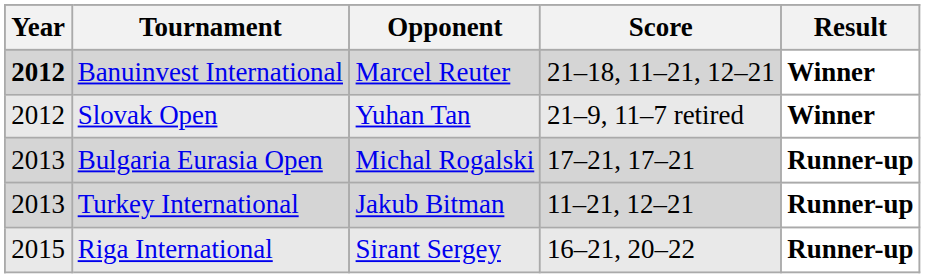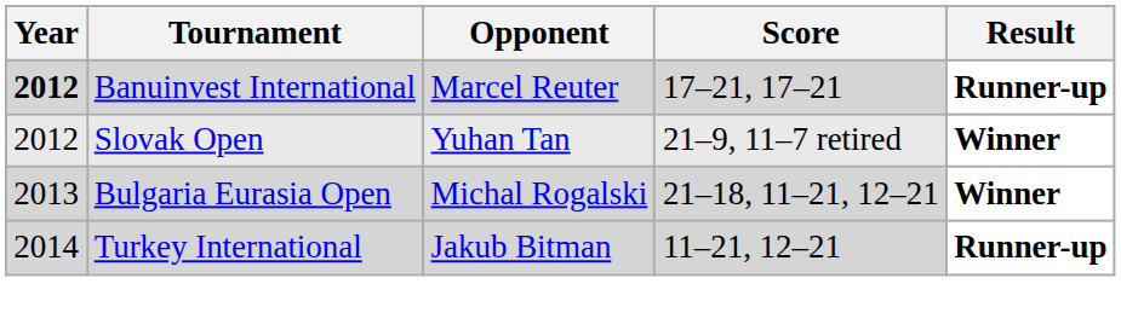Banuinvest International | Score: 21–18, 11–21, 12–21 -> 17–21, 17–21
Banuinvest International | Result: Winner -> Runner-up
Bulgaria Eurasia Open | Score: 17–21, 17–21 -> 21–18, 11–21, 12–21
Bulgaria Eurasia Open | Result: Runner-up -> Winner
Turkey International | Year: 2013 -> 2014
- row: 2015 | Riga International | Sirant Sergey | 16–21, 20–22 | Runner-up
